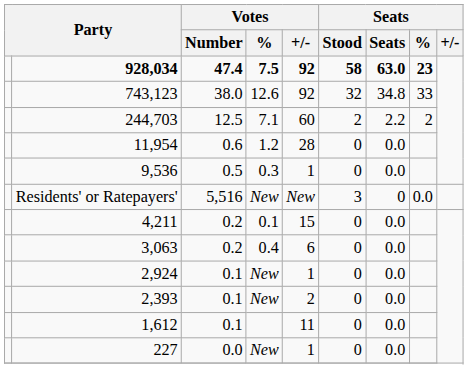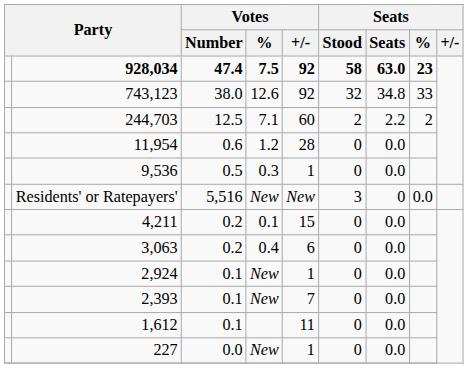2,393 | Votes / +/-: 2 -> 7
